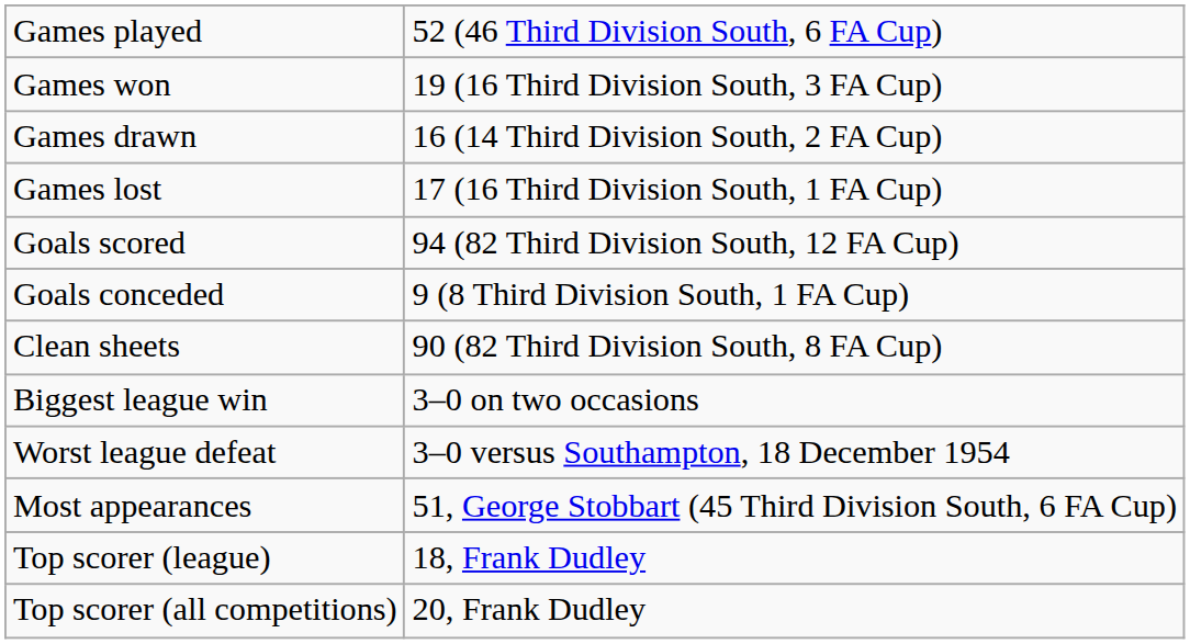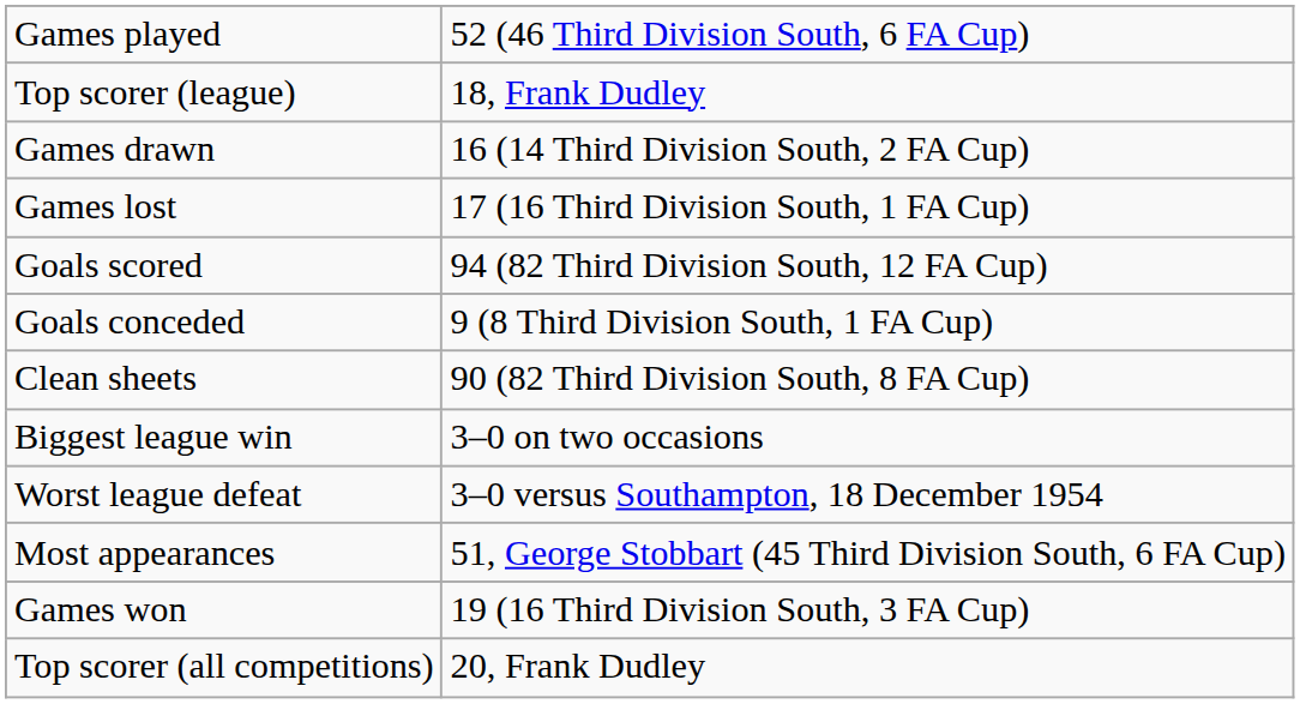rows swapped: Games won <-> Top scorer (league)
